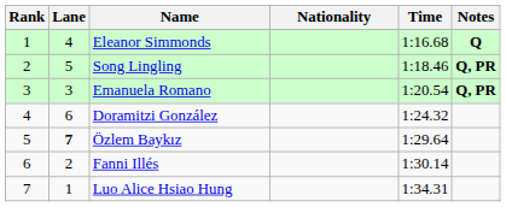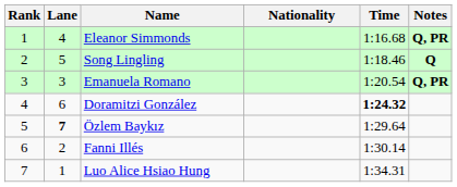Eleanor Simmonds | Notes: Q -> Q, PR
Song Lingling | Notes: Q, PR -> Q
Doramitzi González | Time: normal -> bold
